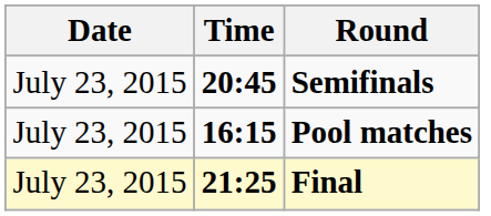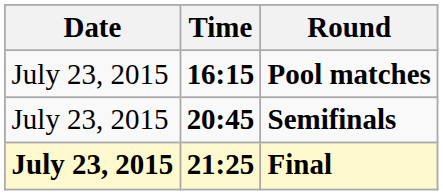rows swapped: Pool matches <-> Semifinals
Final | Date: normal -> bold
